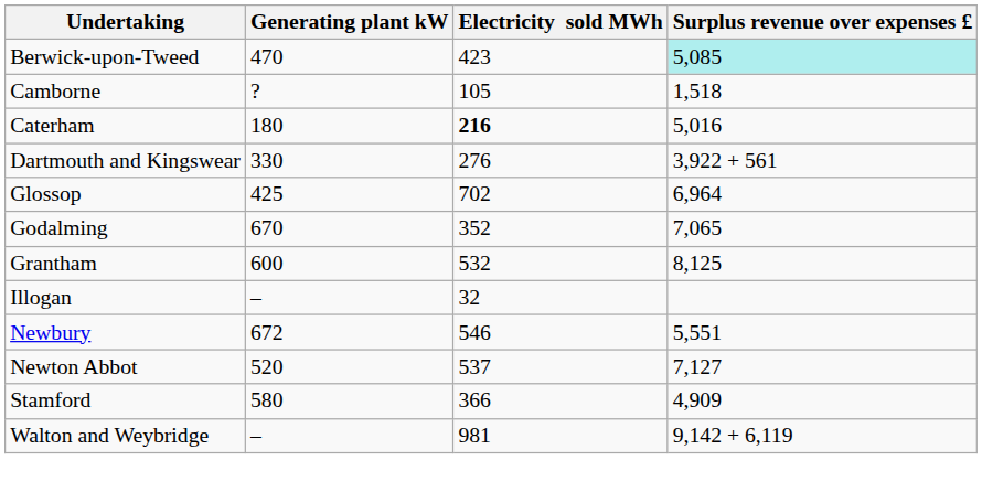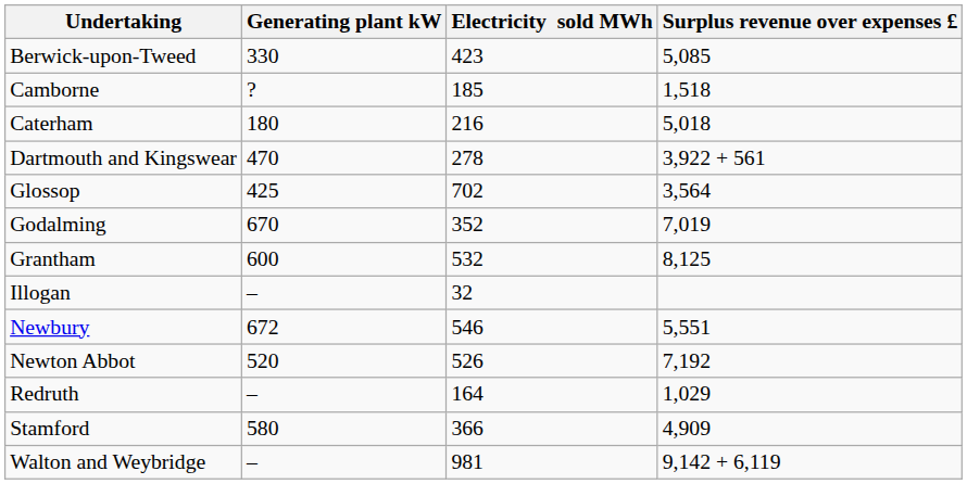Berwick-upon-Tweed | Generating plant kW: 470 -> 330
Berwick-upon-Tweed | Surplus revenue over expenses £: paleturquoise background -> no background
Camborne | Electricity sold MWh: 105 -> 185
Caterham | Electricity sold MWh: bold -> normal
Caterham | Surplus revenue over expenses £: 5,016 -> 5,018
Dartmouth and Kingswear | Generating plant kW: 330 -> 470
Dartmouth and Kingswear | Electricity sold MWh: 276 -> 278
Glossop | Surplus revenue over expenses £: 6,964 -> 3,564
Godalming | Surplus revenue over expenses £: 7,065 -> 7,019
Newton Abbot | Electricity sold MWh: 537 -> 526
Newton Abbot | Surplus revenue over expenses £: 7,127 -> 7,192
+ row: Redruth | – | 164 | 1,029
